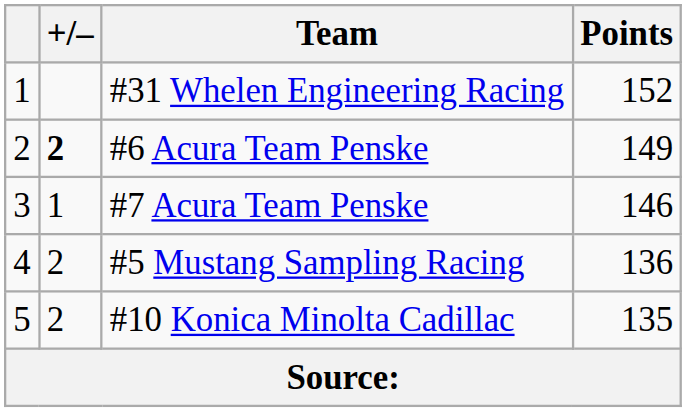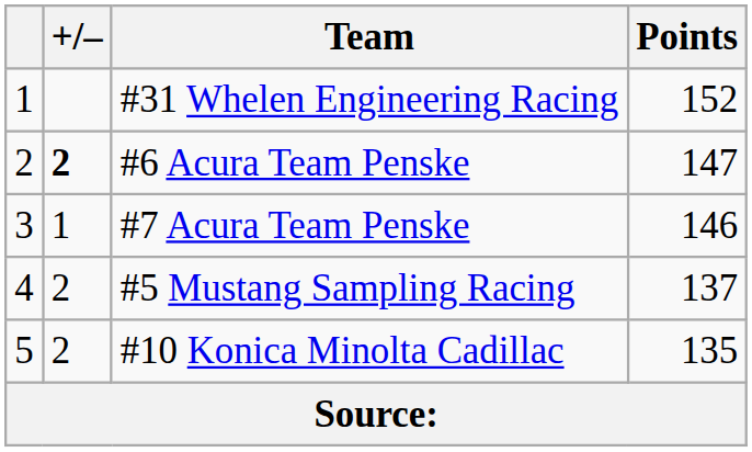#6 Acura Team Penske | Points: 149 -> 147
#5 Mustang Sampling Racing | Points: 136 -> 137
